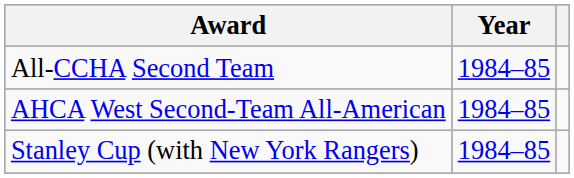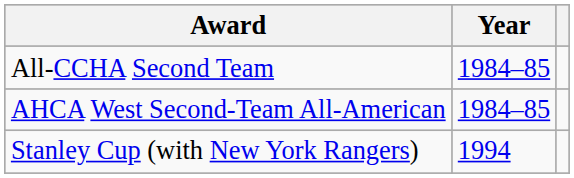Stanley Cup (with New York Rangers) | Year: 1984–85 -> 1994
